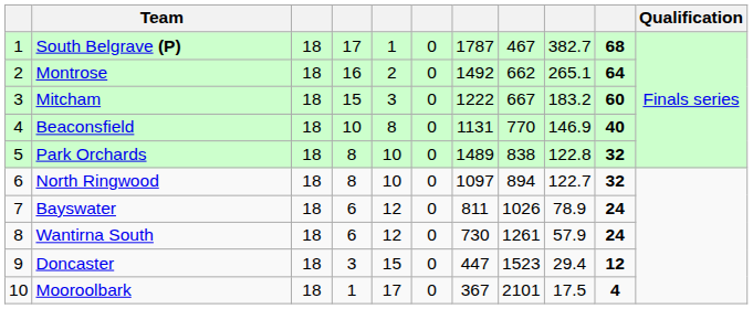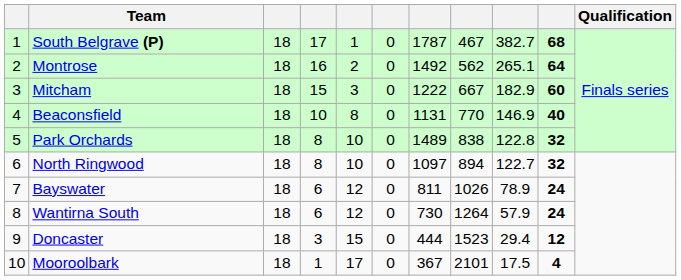Montrose | column 8: 662 -> 562
Mitcham | column 9: 183.2 -> 182.9
Wantirna South | column 8: 1261 -> 1264
Doncaster | column 7: 447 -> 444
